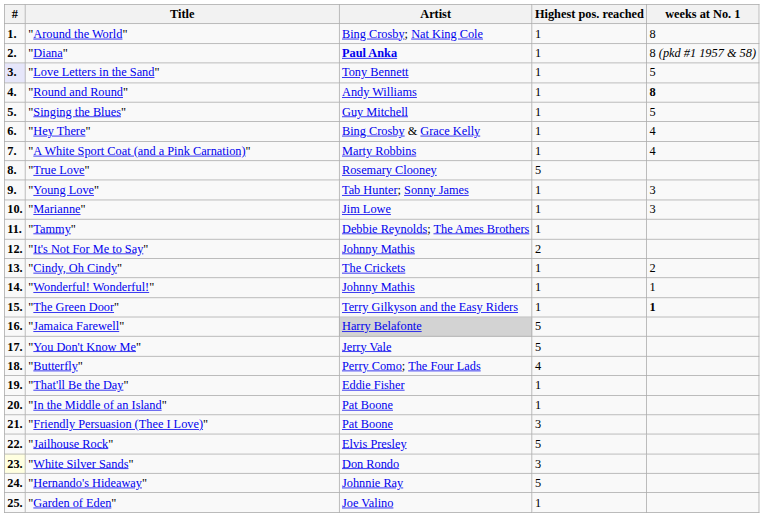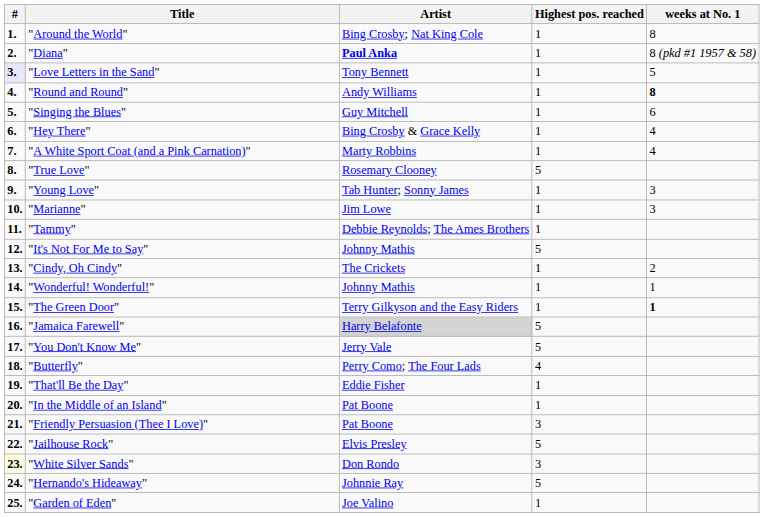"Singing the Blues" | weeks at No. 1: 5 -> 6
"It's Not For Me to Say" | Highest pos. reached: 2 -> 5
